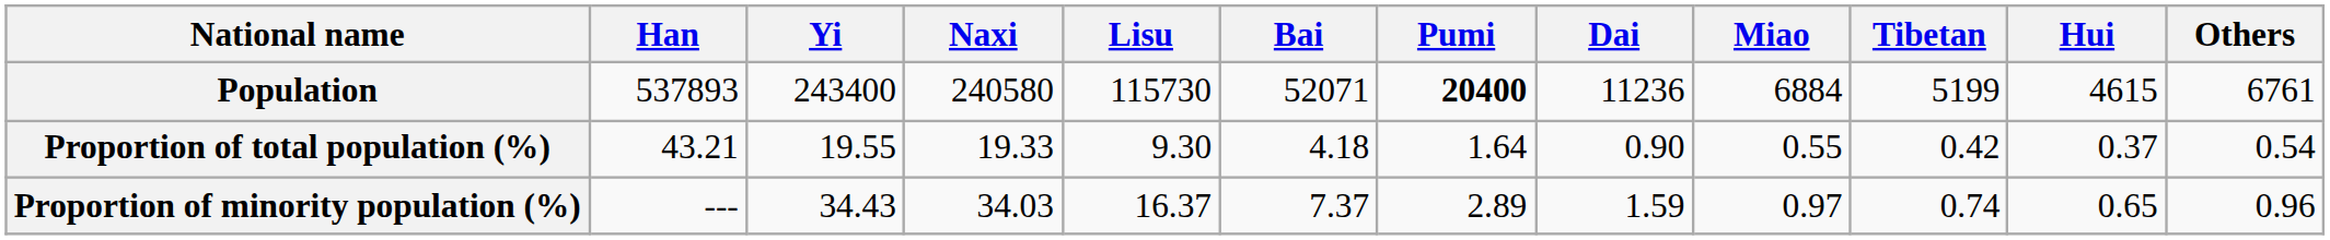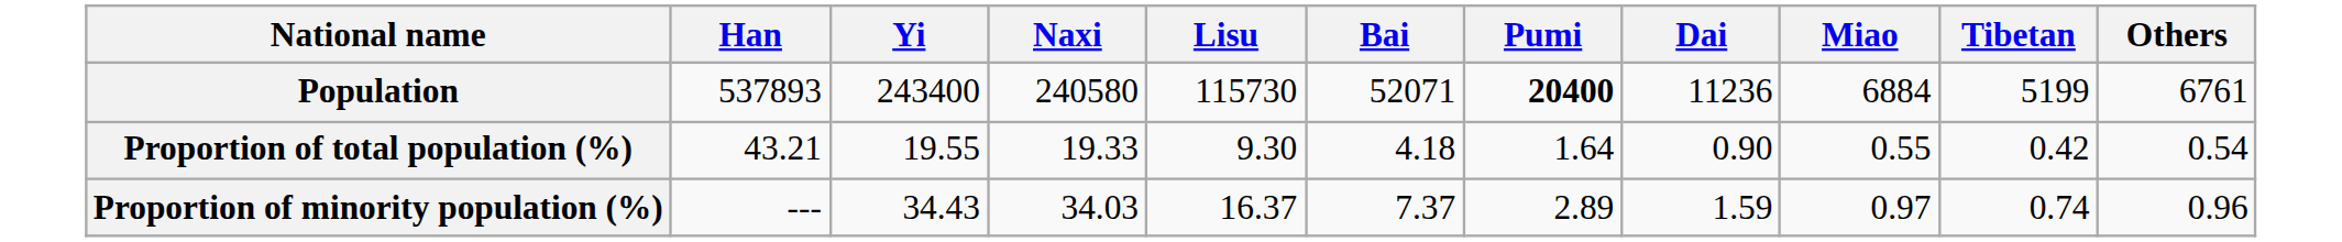- column: Hui | 4615 | 0.37 | 0.65
